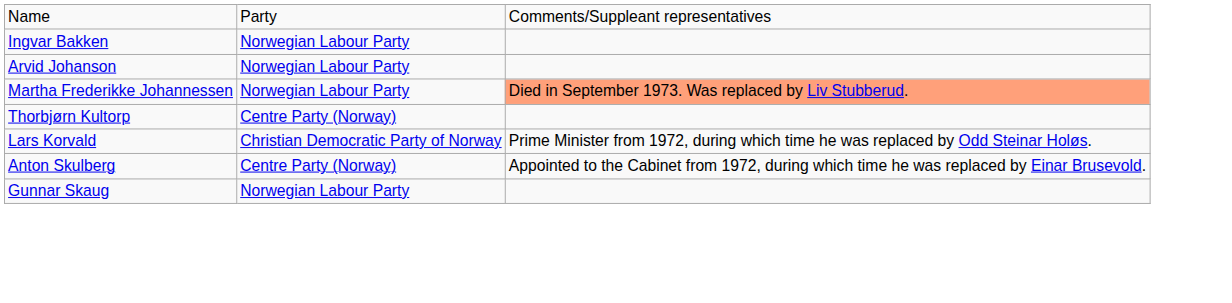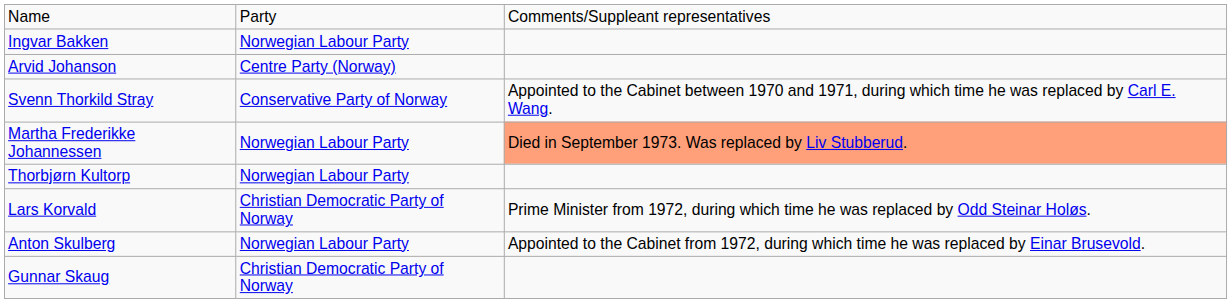Arvid Johanson | column 2: Norwegian Labour Party -> Centre Party (Norway)
+ row: Svenn Thorkild Stray | Conservative Party of Norway | Appointed to the Cabinet between 1970 and 1971, during which time he was replaced by Carl E. Wang.
Thorbjørn Kultorp | column 2: Centre Party (Norway) -> Norwegian Labour Party
Anton Skulberg | column 2: Centre Party (Norway) -> Norwegian Labour Party
Gunnar Skaug | column 2: Norwegian Labour Party -> Christian Democratic Party of Norway
